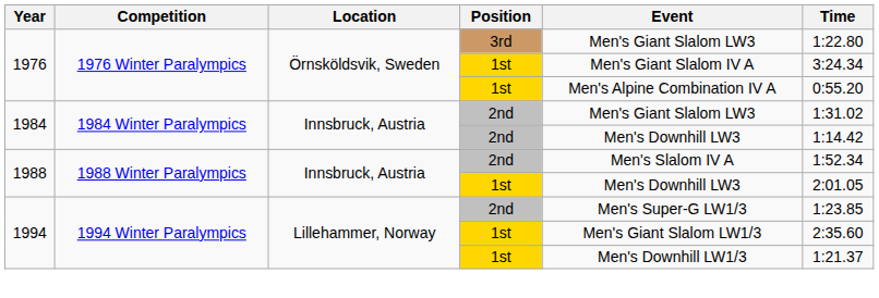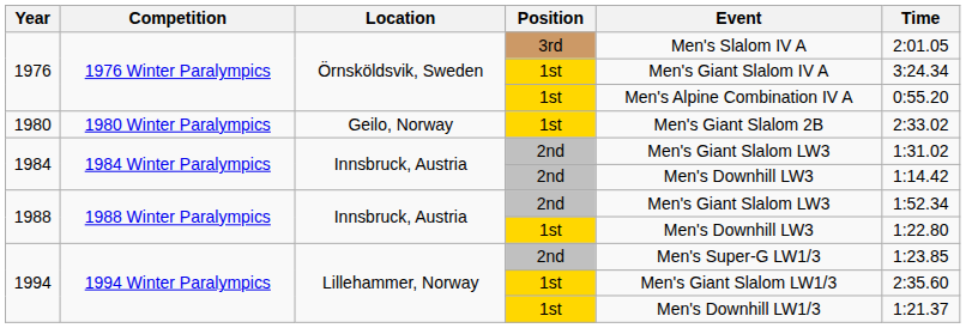1976 / 3rd | Event: Men's Giant Slalom LW3 -> Men's Slalom IV A
1976 / 3rd | Time: 1:22.80 -> 2:01.05
+ row: 1980 | 1980 Winter Paralympics | Geilo, Norway | 1st | Men's Giant Slalom 2B | 2:33.02
1988 / 2nd | Event: Men's Slalom IV A -> Men's Giant Slalom LW3
1988 / 1st | Time: 2:01.05 -> 1:22.80
